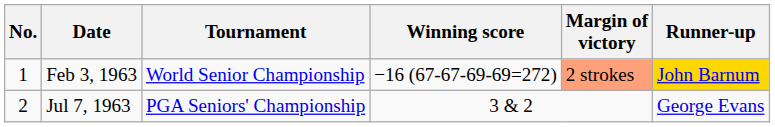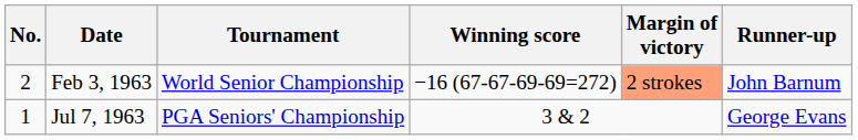Feb 3, 1963 | No.: 1 -> 2
Feb 3, 1963 | Runner-up: gold background -> no background
Jul 7, 1963 | No.: 2 -> 1
